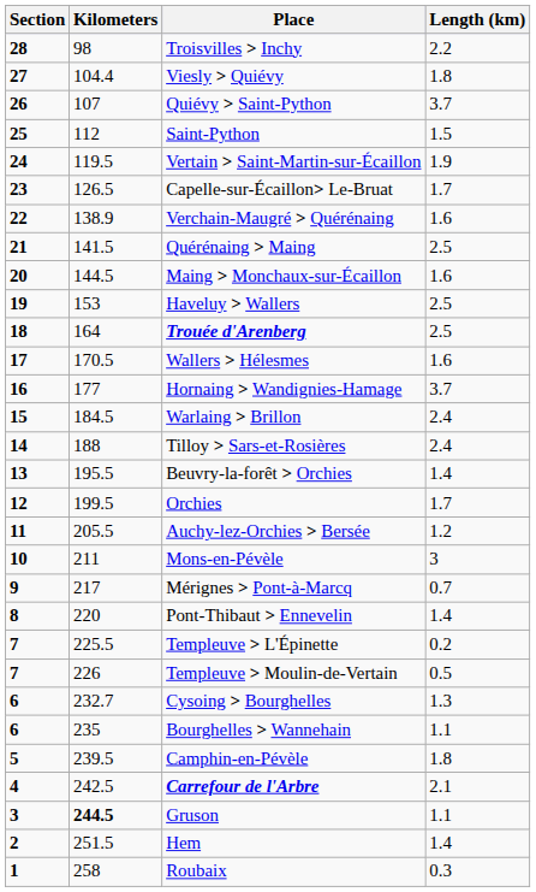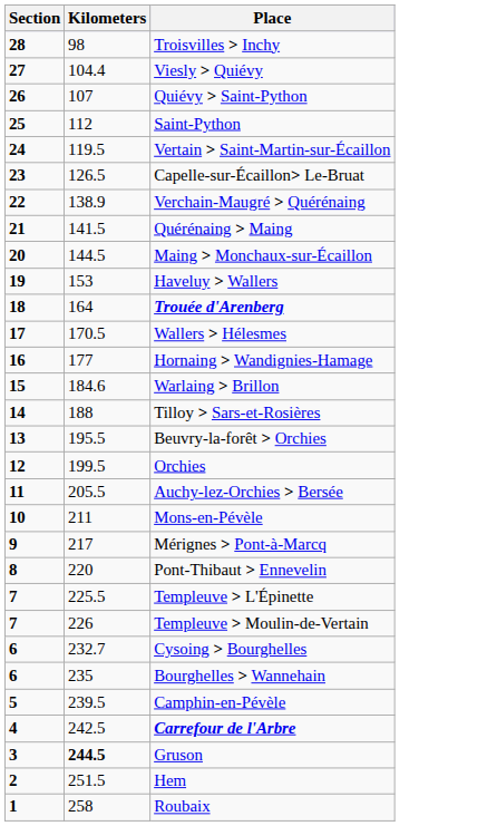- column: Length (km) | 2.2 | 1.8 | 3.7 | 1.5 | 1.9 | 1.7 | 1.6 | 2.5 | 1.6 | 2.5 | 2.5 | 1.6 | 3.7 | 2.4 | 2.4 | 1.4 | 1.7 | 1.2 | 3 | 0.7 | 1.4 | 0.2 | 0.5 | 1.3 | 1.1 | 1.8 | 2.1 | 1.1 | 1.4 | 0.3
Warlaing > Brillon | Kilometers: 184.5 -> 184.6
